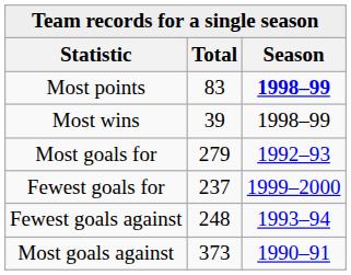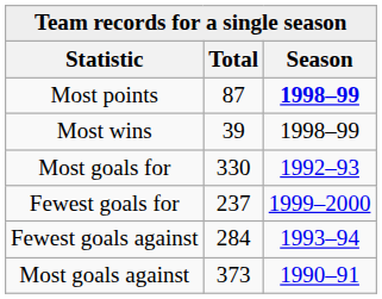Most points | Total: 83 -> 87
Most goals for | Total: 279 -> 330
Fewest goals against | Total: 248 -> 284
